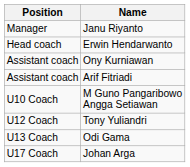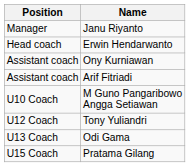+ row: U15 Coach | Pratama Gilang
- row: U17 Coach | Johan Arga
